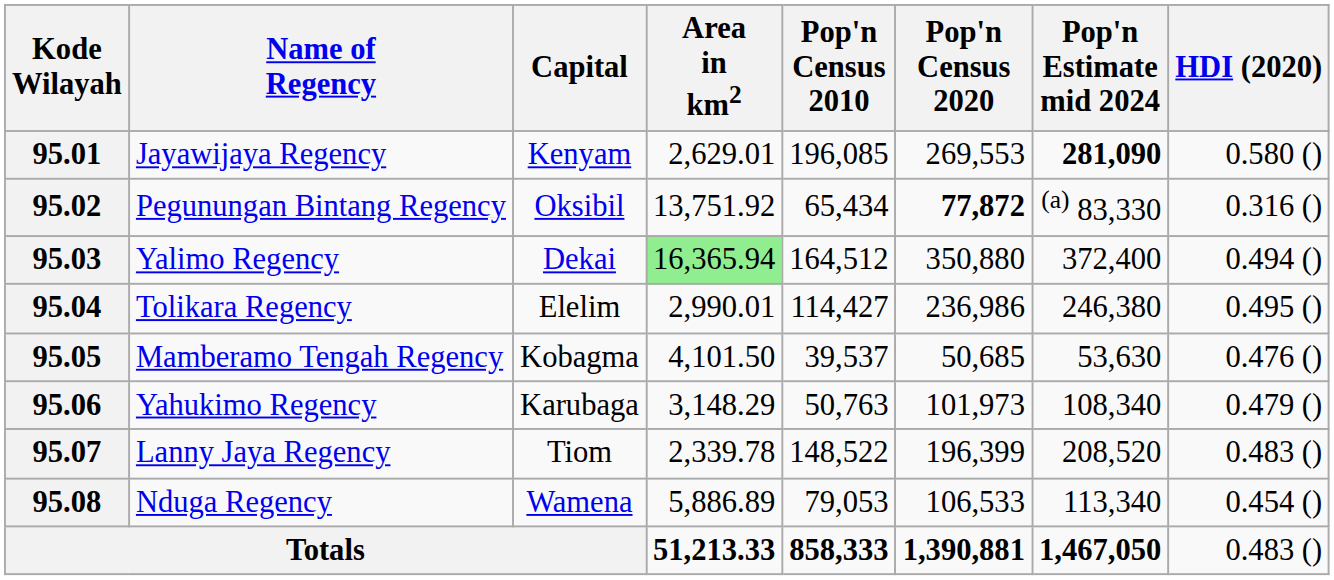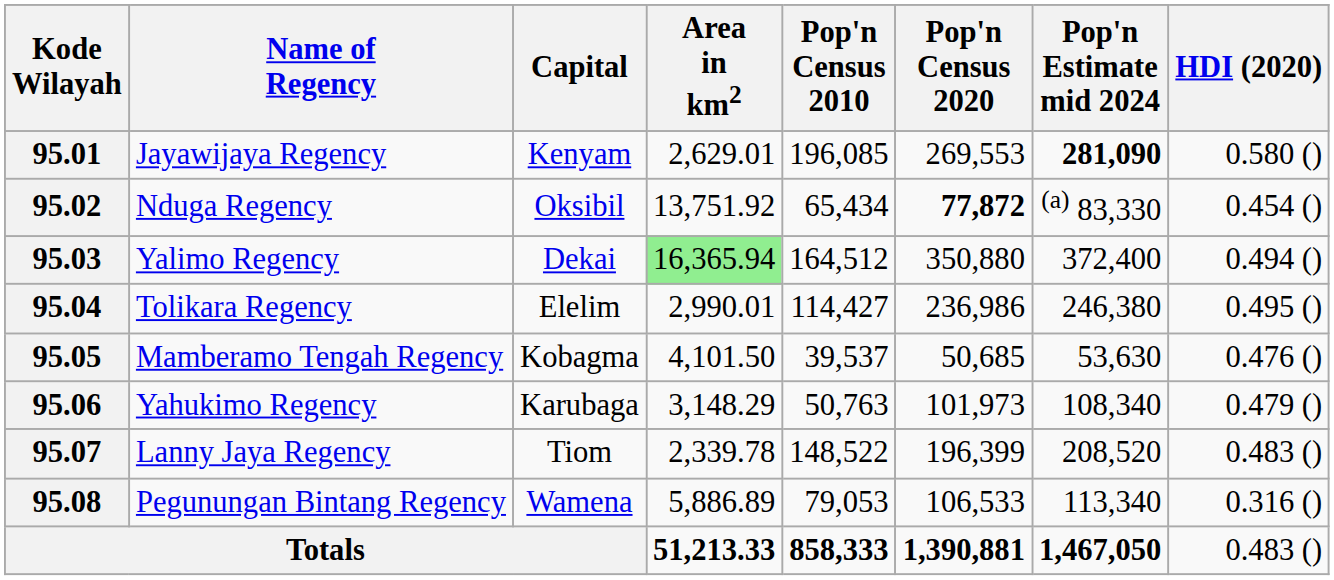95.02 | Name of Regency: Pegunungan Bintang Regency -> Nduga Regency
95.02 | HDI (2020): 0.316 () -> 0.454 ()
95.08 | Name of Regency: Nduga Regency -> Pegunungan Bintang Regency
95.08 | HDI (2020): 0.454 () -> 0.316 ()
